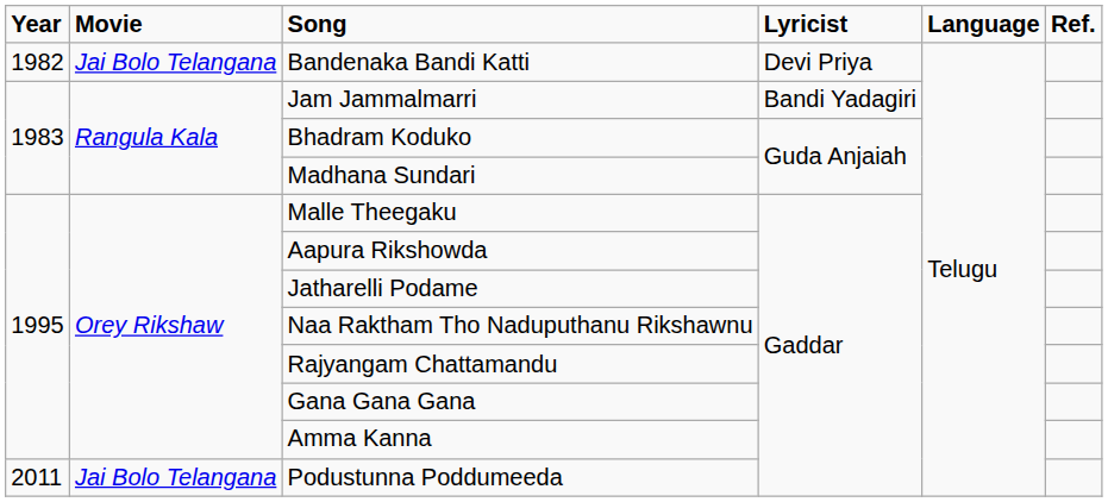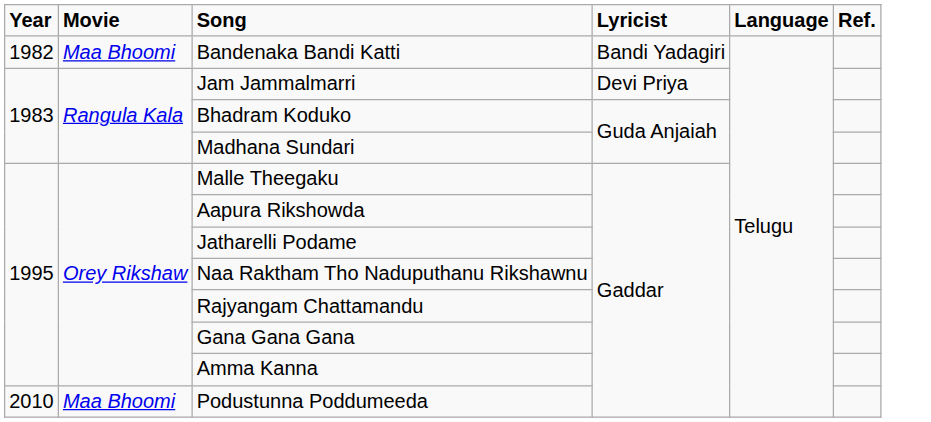Bandenaka Bandi Katti | Movie: Jai Bolo Telangana -> Maa Bhoomi
Bandenaka Bandi Katti | Lyricist: Devi Priya -> Bandi Yadagiri
Jam Jammalmarri | Lyricist: Bandi Yadagiri -> Devi Priya
Podustunna Poddumeeda | Year: 2011 -> 2010
Podustunna Poddumeeda | Movie: Jai Bolo Telangana -> Maa Bhoomi
